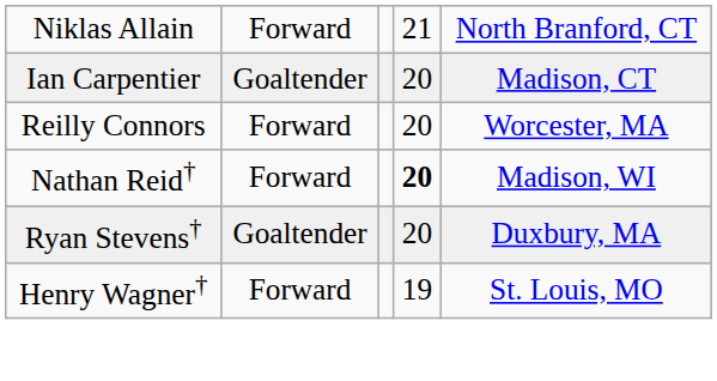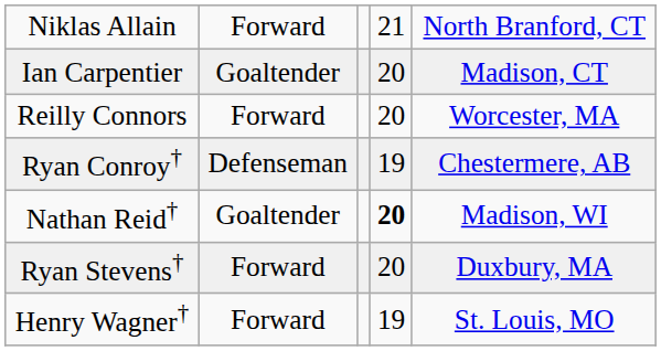+ row: Ryan Conroy† | Defenseman | 19 | Chestermere, AB
Nathan Reid† | column 2: Forward -> Goaltender
Ryan Stevens† | column 2: Goaltender -> Forward
